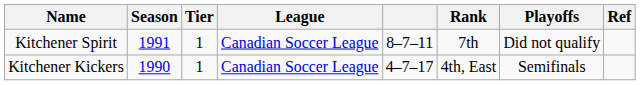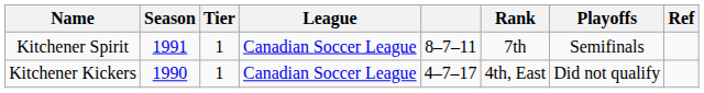Kitchener Spirit | Playoffs: Did not qualify -> Semifinals
Kitchener Kickers | Playoffs: Semifinals -> Did not qualify
